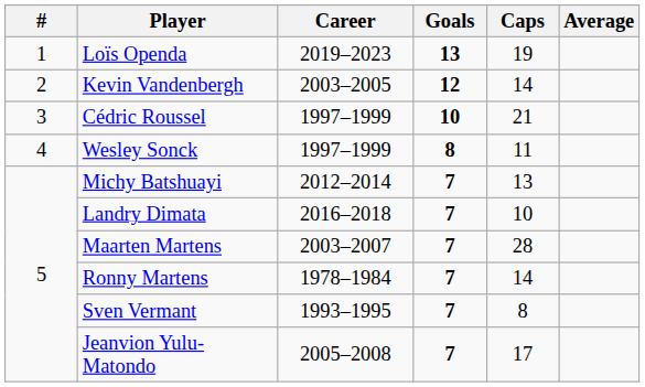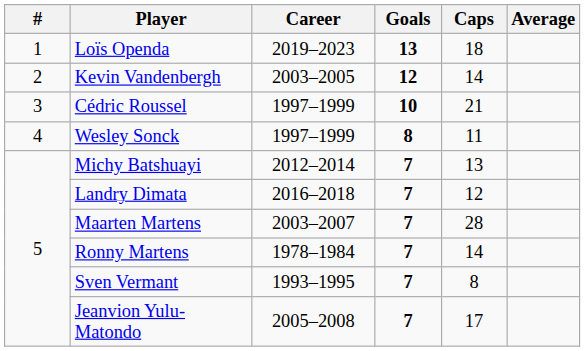Loïs Openda | Caps: 19 -> 18
Landry Dimata | Caps: 10 -> 12
